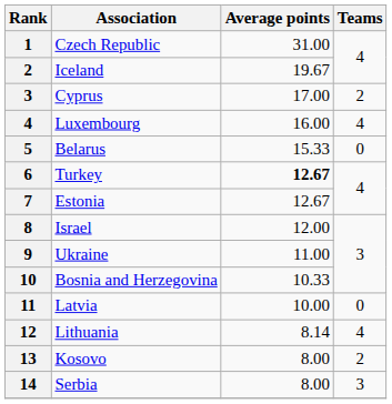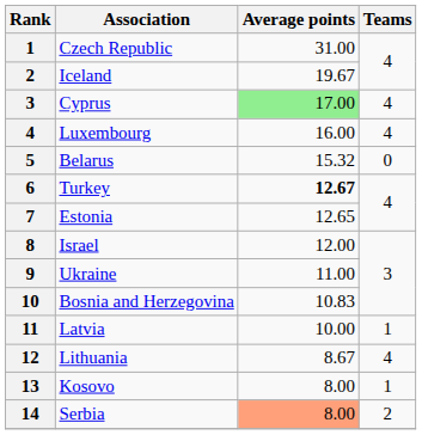Cyprus | Average points: no background -> lightgreen background
Cyprus | Teams: 2 -> 4
Belarus | Average points: 15.33 -> 15.32
Estonia | Average points: 12.67 -> 12.65
Bosnia and Herzegovina | Average points: 10.33 -> 10.83
Latvia | Teams: 0 -> 1
Lithuania | Average points: 8.14 -> 8.67
Kosovo | Teams: 2 -> 1
Serbia | Average points: no background -> lightsalmon background
Serbia | Teams: 3 -> 2
